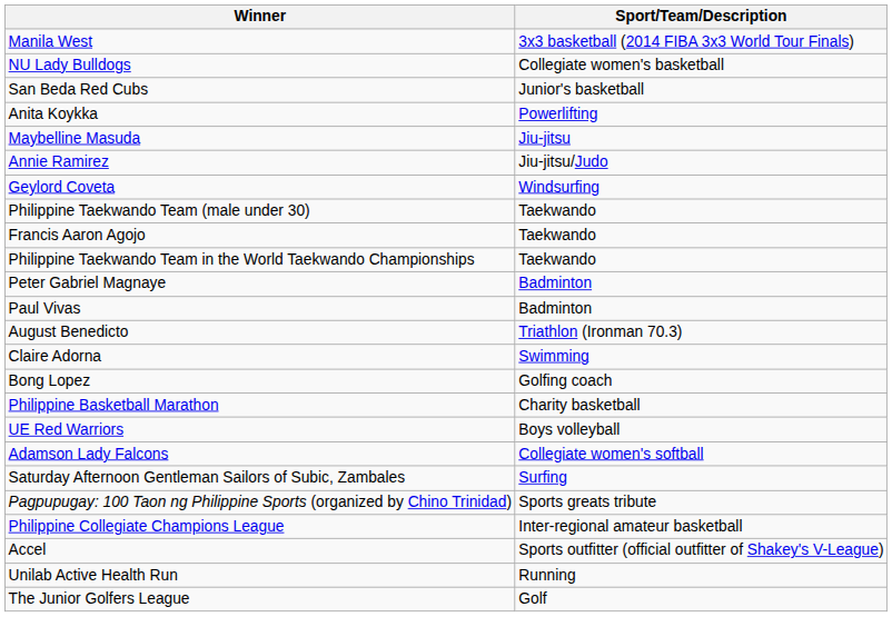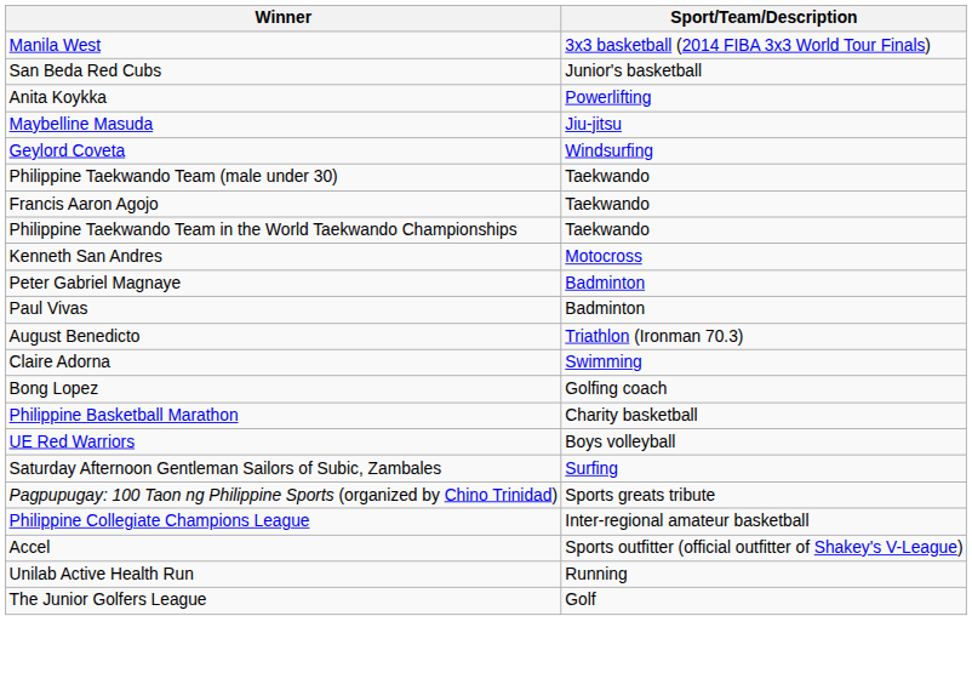- row: NU Lady Bulldogs | Collegiate women's basketball
- row: Annie Ramirez | Jiu-jitsu/Judo
+ row: Kenneth San Andres | Motocross
- row: Adamson Lady Falcons | Collegiate women's softball
